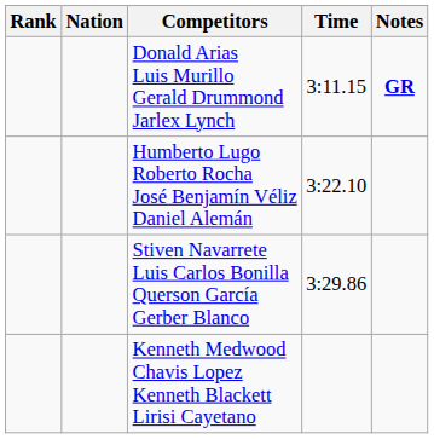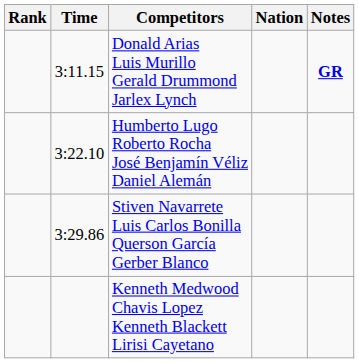columns swapped: Nation <-> Time
